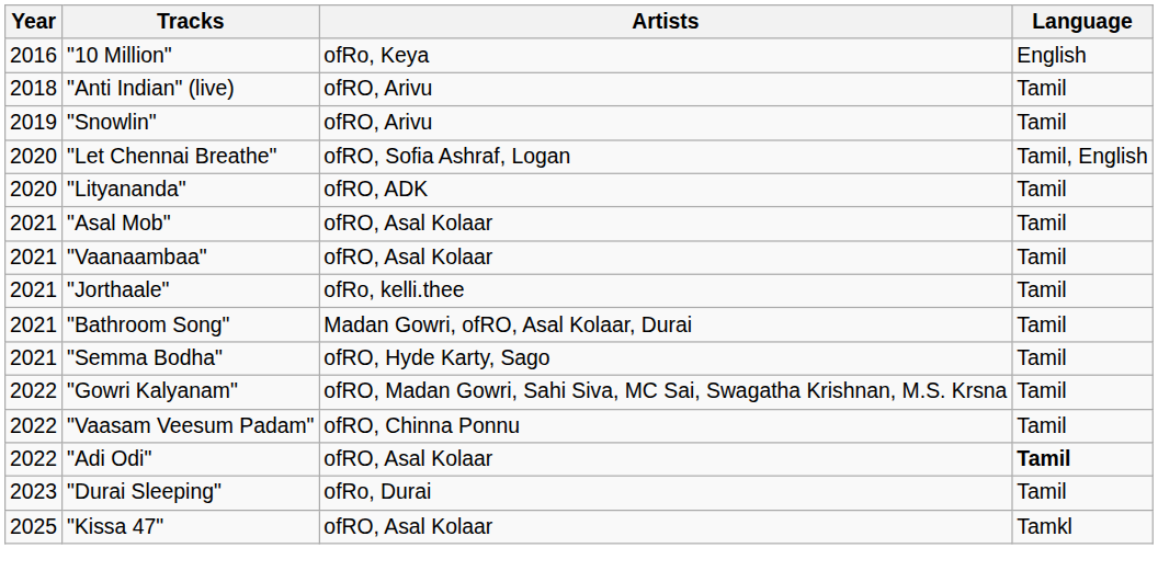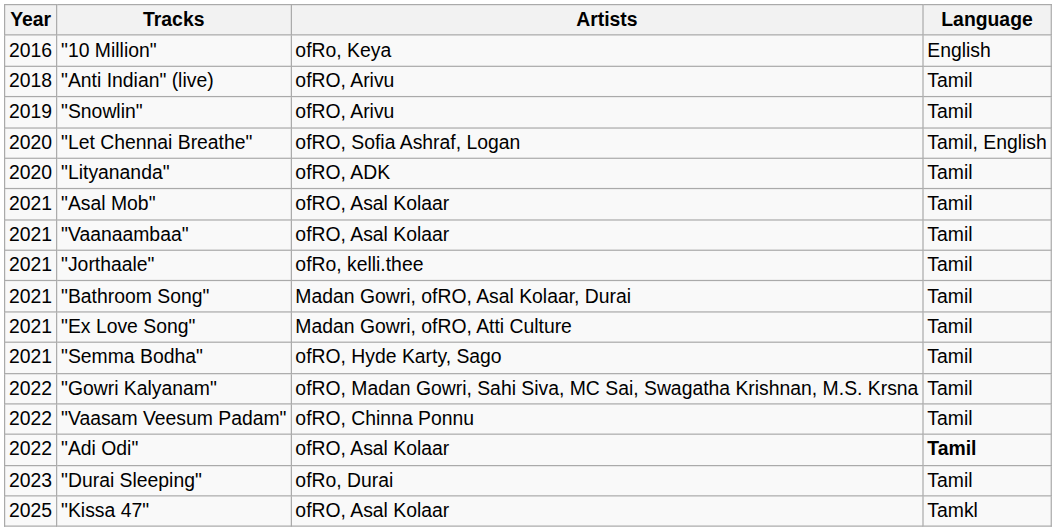+ row: 2021 | "Ex Love Song" | Madan Gowri, ofRO, Atti Culture | Tamil
